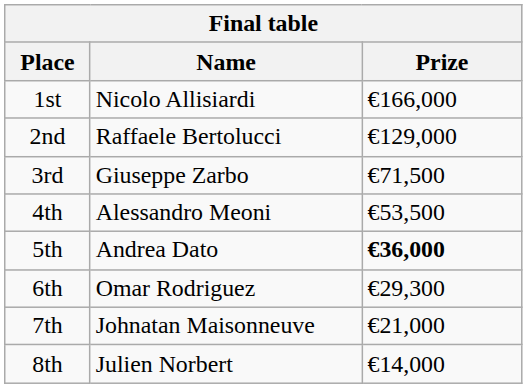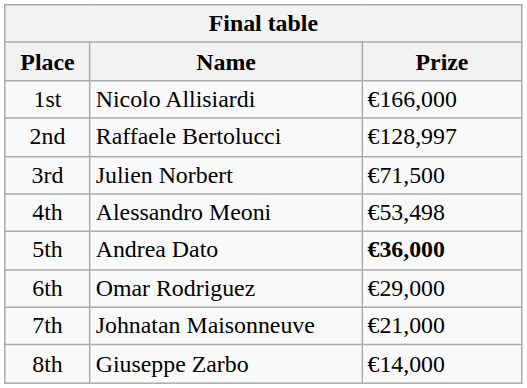2nd | Prize: €129,000 -> €128,997
3rd | Name: Giuseppe Zarbo -> Julien Norbert
4th | Prize: €53,500 -> €53,498
6th | Prize: €29,300 -> €29,000
8th | Name: Julien Norbert -> Giuseppe Zarbo
